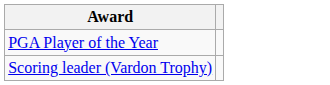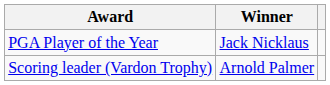+ column: Winner | Jack Nicklaus | Arnold Palmer
